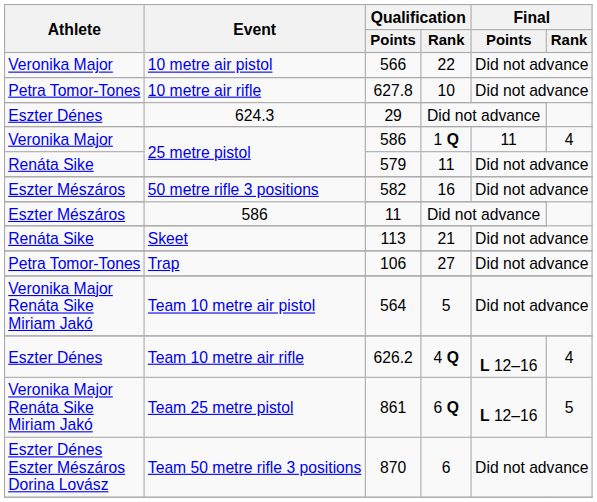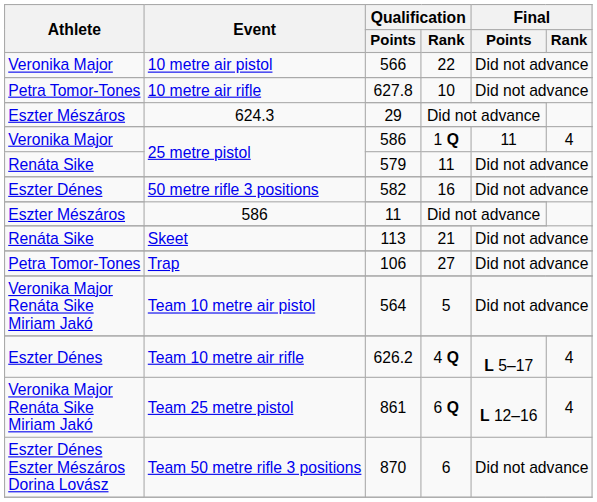624.3 | Athlete: Eszter Dénes -> Eszter Mészáros
50 metre rifle 3 positions / 582 | Athlete: Eszter Mészáros -> Eszter Dénes
Team 10 metre air rifle | Final / Points: L 12–16 -> L 5–17
Team 25 metre pistol | Final / Rank: 5 -> 4
